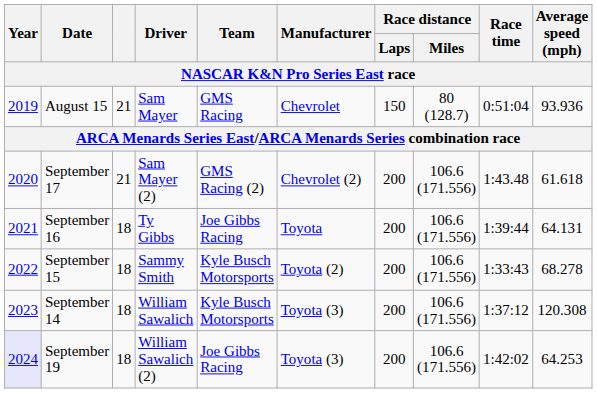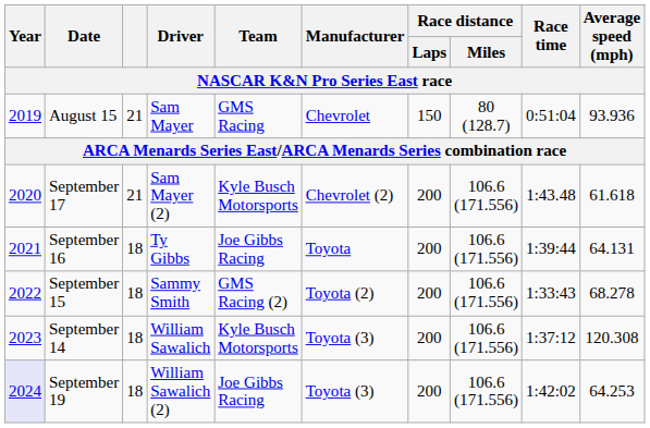September 17 | Team: GMS Racing (2) -> Kyle Busch Motorsports
September 15 | Team: Kyle Busch Motorsports -> GMS Racing (2)
